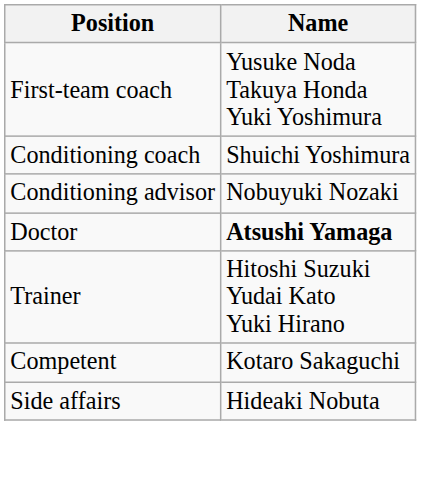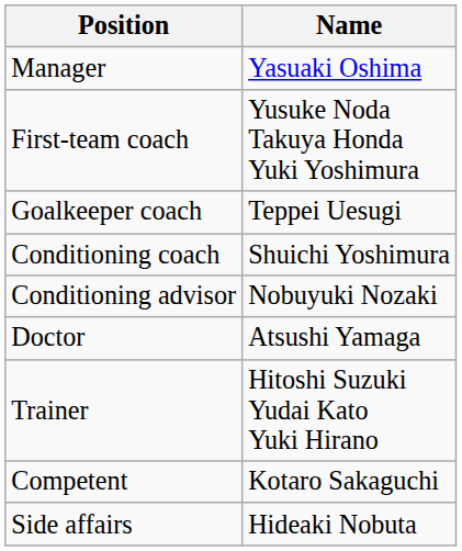+ row: Manager | Yasuaki Oshima
+ row: Goalkeeper coach | Teppei Uesugi
Doctor | Name: bold -> normal
